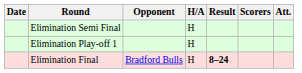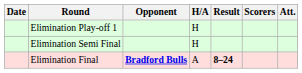rows swapped: Elimination Play-off 1 <-> Elimination Semi Final
Elimination Final | Opponent: normal -> bold
Elimination Final | H/A: H -> A
